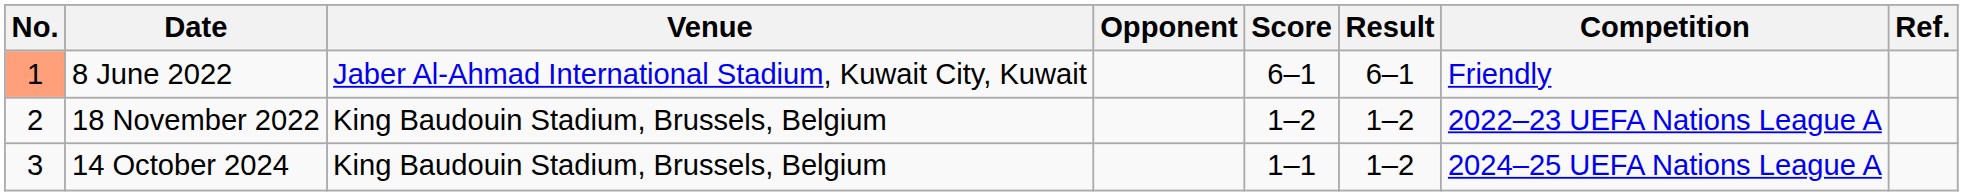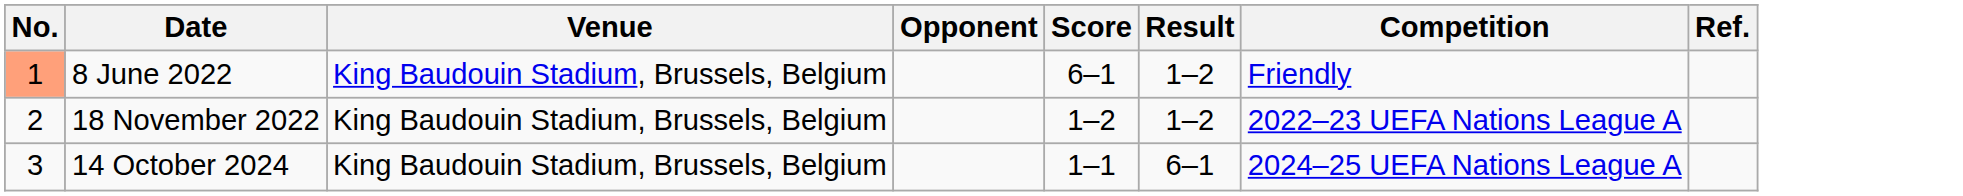8 June 2022 | Venue: Jaber Al-Ahmad International Stadium, Kuwait City, Kuwait -> King Baudouin Stadium, Brussels, Belgium
8 June 2022 | Result: 6–1 -> 1–2
14 October 2024 | Result: 1–2 -> 6–1
